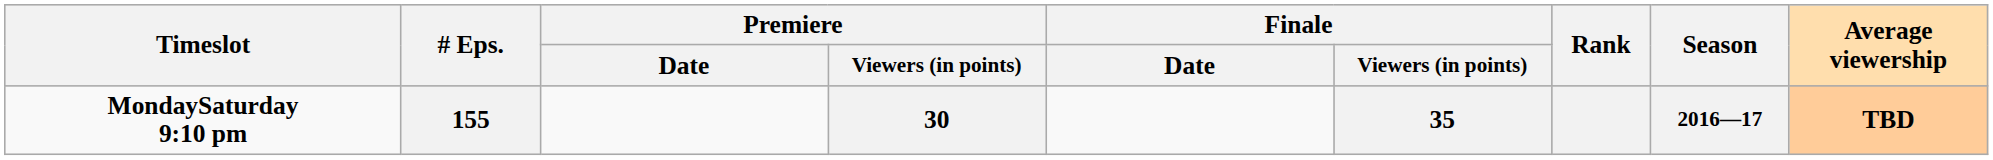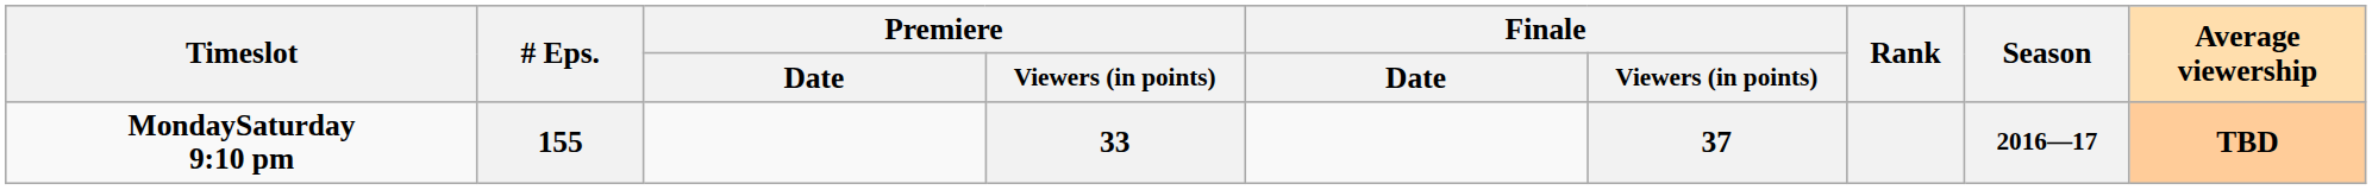155 | Premiere / Viewers (in points): 30 -> 33
155 | Finale / Viewers (in points): 35 -> 37
